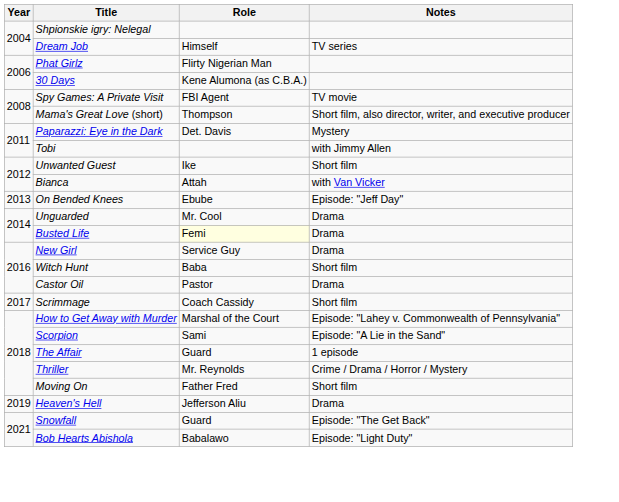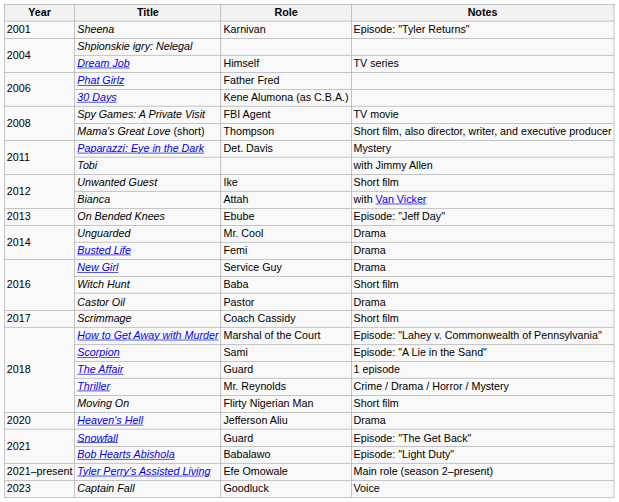+ row: 2001 | Sheena | Karnivan | Episode: "Tyler Returns"
Phat Girlz | Role: Flirty Nigerian Man -> Father Fred
Busted Life | Role: lightyellow background -> no background
Moving On | Role: Father Fred -> Flirty Nigerian Man
Heaven's Hell | Year: 2019 -> 2020
+ row: 2021–present | Tyler Perry's Assisted Living | Efe Omowale | Main role (season 2–present)
+ row: 2023 | Captain Fall | Goodluck | Voice
